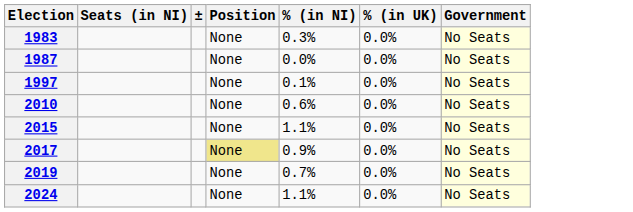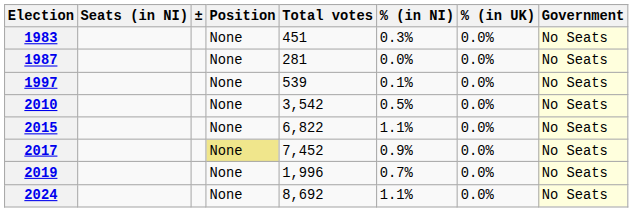+ column: Total votes | 451 | 281 | 539 | 3,542 | 6,822 | 7,452 | 1,996 | 8,692
2010 | % (in NI): 0.6% -> 0.5%
